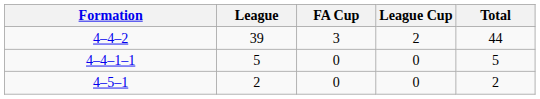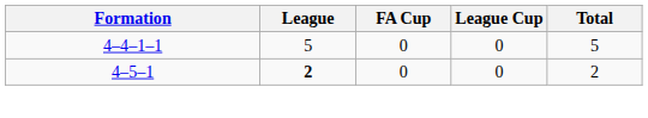- row: 4–4–2 | 39 | 3 | 2 | 44
4–5–1 | League: normal -> bold
